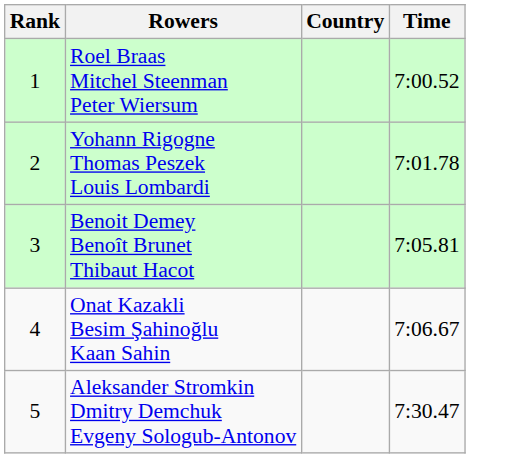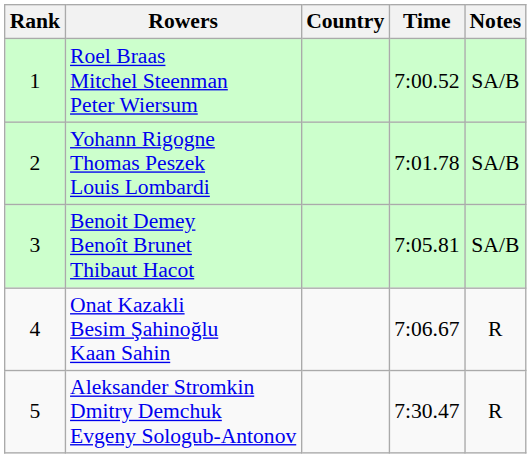+ column: Notes | SA/B | SA/B | SA/B | R | R
